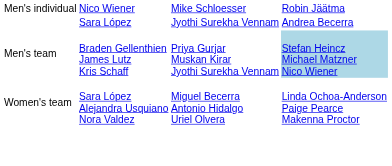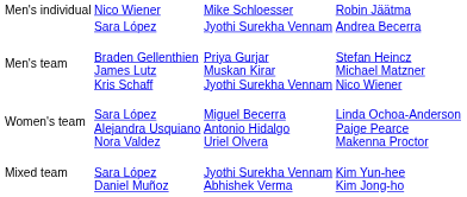Men's team | column 4: lightblue background -> no background
+ row: Mixed team | Sara López Daniel Muñoz | Jyothi Surekha Vennam Abhishek Verma | Kim Yun-hee Kim Jong-ho
